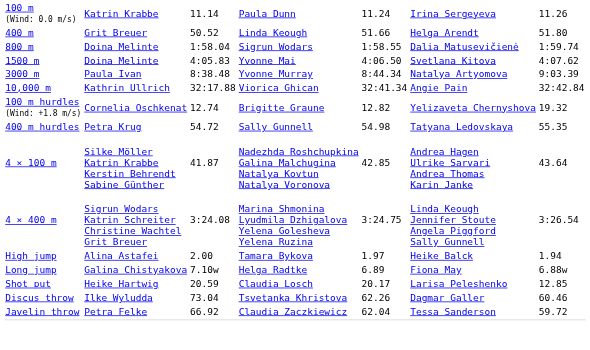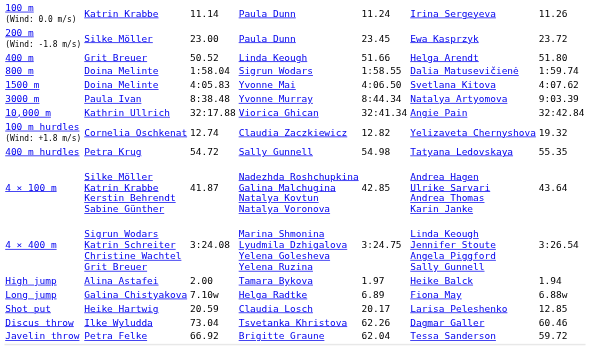+ row: 200 m (Wind: -1.8 m/s) | Silke Möller | 23.00 | Paula Dunn | 23.45 | Ewa Kasprzyk | 23.72
100 m hurdles (Wind: +1.8 m/s) | column 4: Brigitte Graune -> Claudia Zaczkiewicz
Javelin throw | column 4: Claudia Zaczkiewicz -> Brigitte Graune
